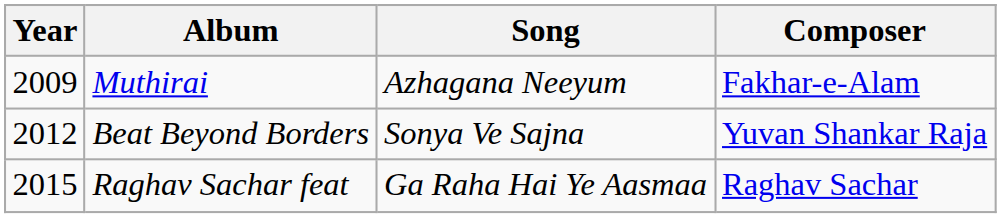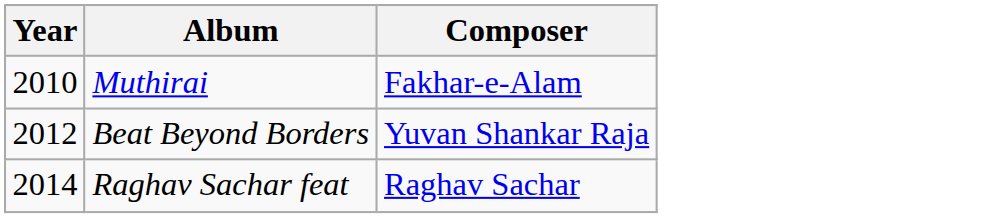- column: Song | Azhagana Neeyum | Sonya Ve Sajna | Ga Raha Hai Ye Aasmaa
Muthirai | Year: 2009 -> 2010
Raghav Sachar feat | Year: 2015 -> 2014
